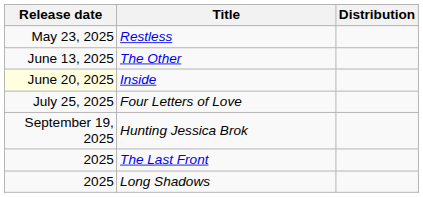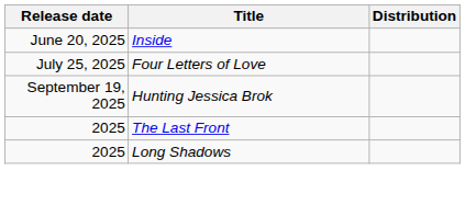- row: May 23, 2025 | Restless
- row: June 13, 2025 | The Other
Inside | Release date: lightyellow background -> no background
